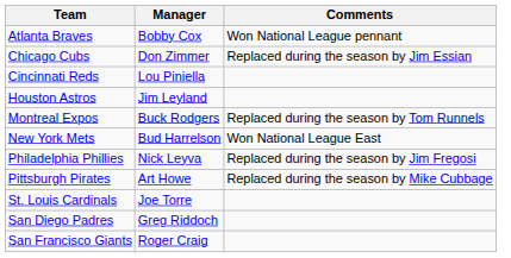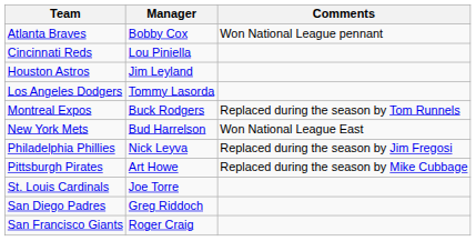- row: Chicago Cubs | Don Zimmer | Replaced during the season by Jim Essian
+ row: Los Angeles Dodgers | Tommy Lasorda
